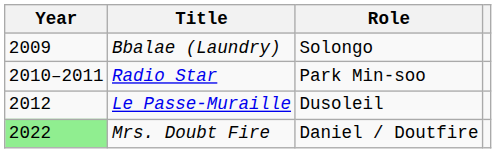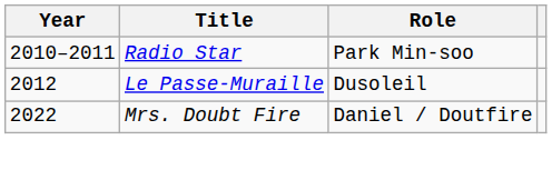- row: 2009 | Bbalae (Laundry) | Solongo
Mrs. Doubt Fire | Year: lightgreen background -> no background
